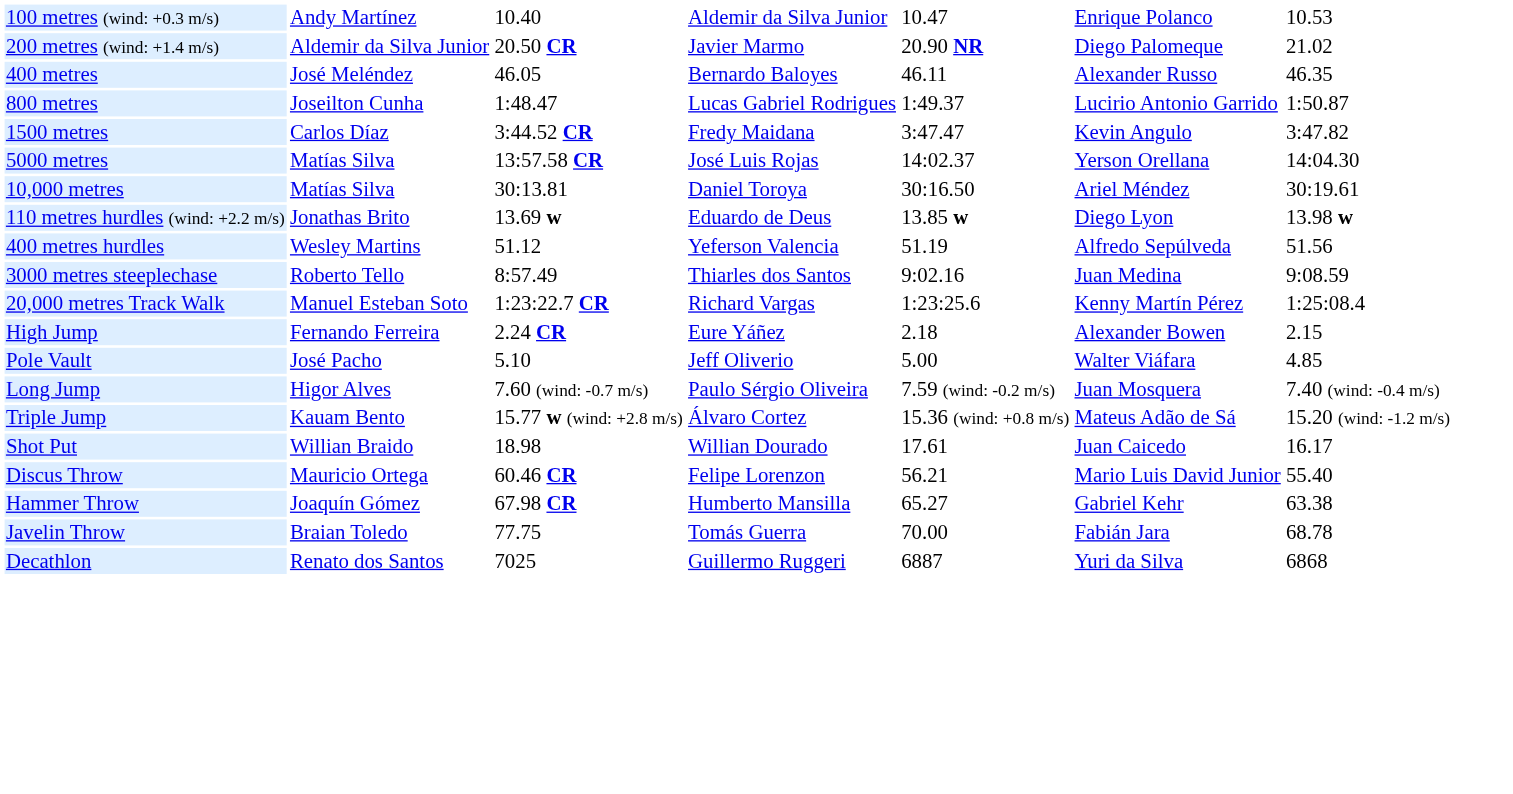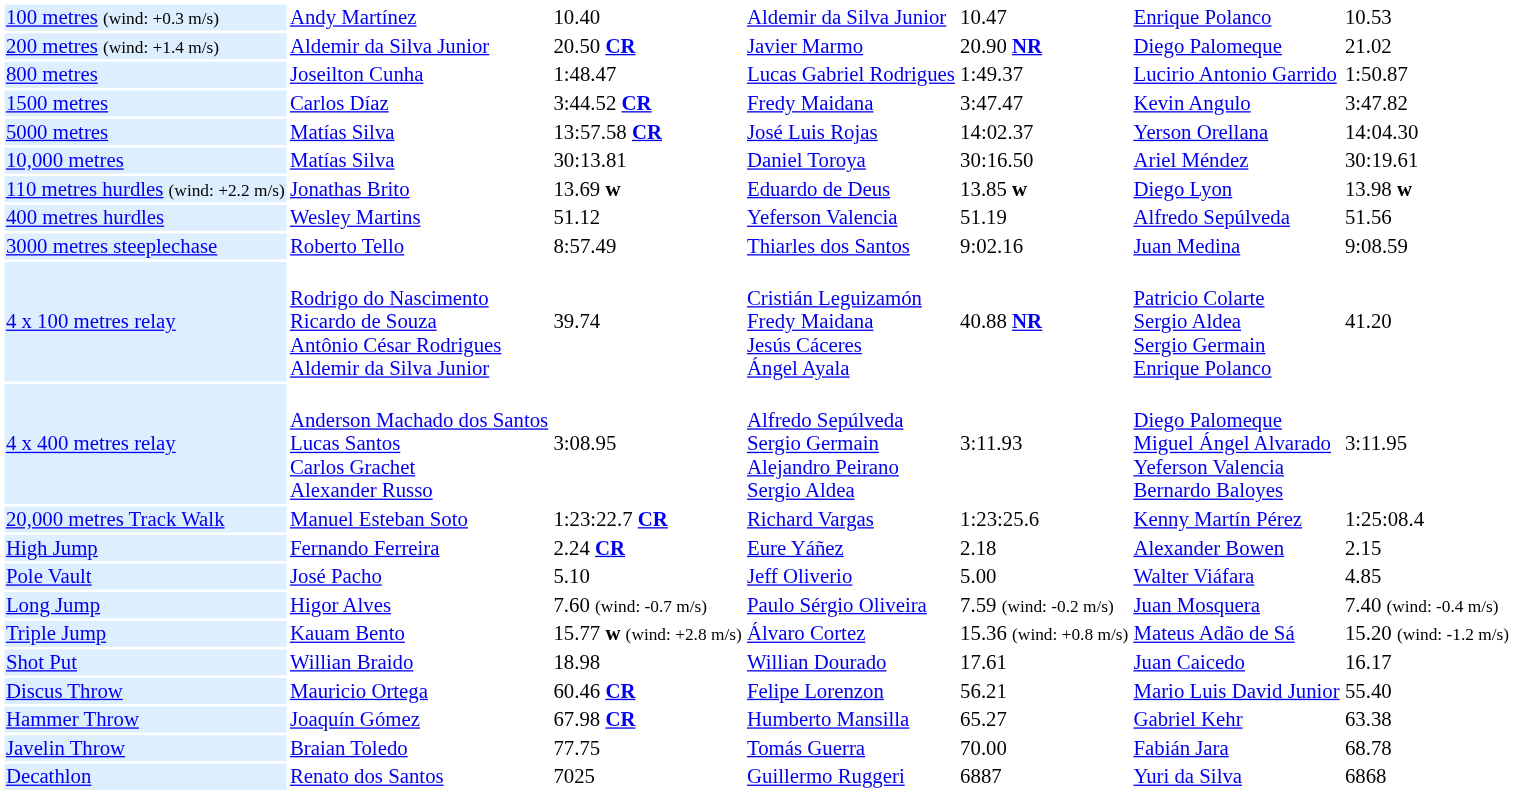- row: 400 metres | José Meléndez | 46.05 | Bernardo Baloyes | 46.11 | Alexander Russo | 46.35
+ row: 4 x 100 metres relay | Rodrigo do Nascimento Ricardo de Souza Antônio César Rodrigues Aldemir da Silva Junior | 39.74 | Cristián Leguizamón Fredy Maidana Jesús Cáceres Ángel Ayala | 40.88 NR | Patricio Colarte Sergio Aldea Sergio Germain Enrique Polanco | 41.20
+ row: 4 x 400 metres relay | Anderson Machado dos Santos Lucas Santos Carlos Grachet Alexander Russo | 3:08.95 | Alfredo Sepúlveda Sergio Germain Alejandro Peirano Sergio Aldea | 3:11.93 | Diego Palomeque Miguel Ángel Alvarado Yeferson Valencia Bernardo Baloyes | 3:11.95
